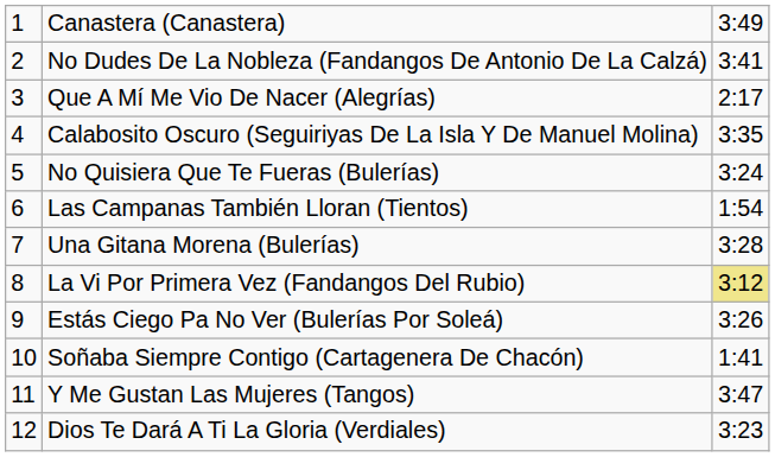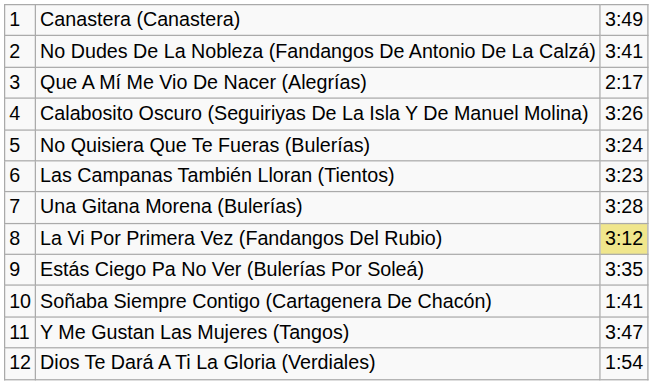Calabosito Oscuro (Seguiriyas De La Isla Y De Manuel Molina) | column 3: 3:35 -> 3:26
Las Campanas También Lloran (Tientos) | column 3: 1:54 -> 3:23
Estás Ciego Pa No Ver (Bulerías Por Soleá) | column 3: 3:26 -> 3:35
Dios Te Dará A Ti La Gloria (Verdiales) | column 3: 3:23 -> 1:54
